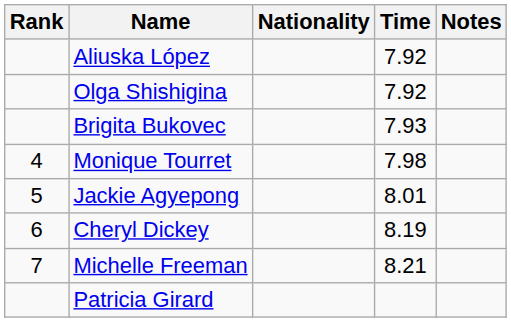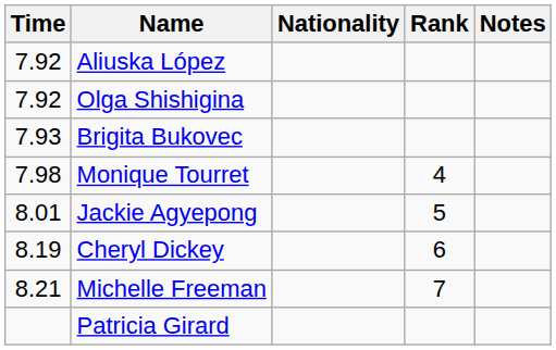columns swapped: Rank <-> Time
